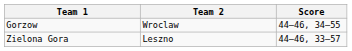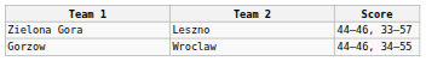rows swapped: Zielona Gora <-> Gorzow
